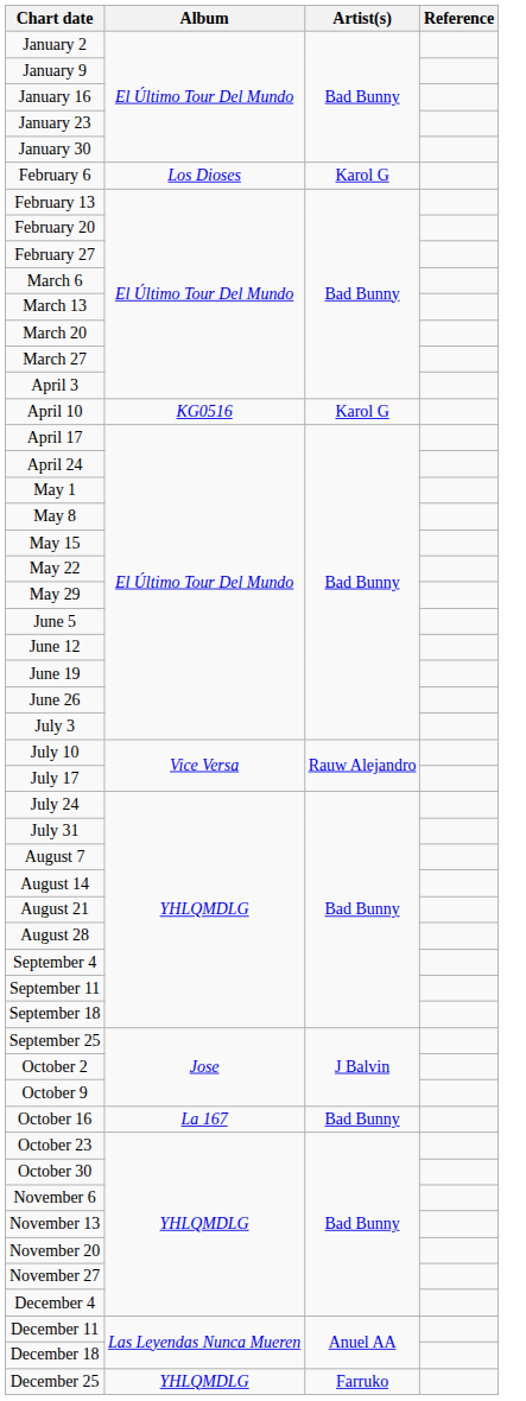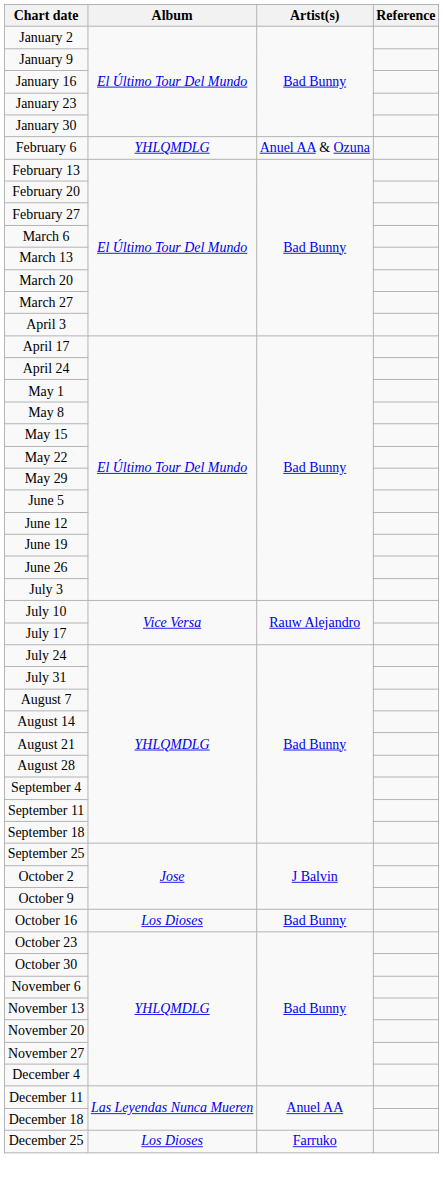February 6 | Album: Los Dioses -> YHLQMDLG
February 6 | Artist(s): Karol G -> Anuel AA & Ozuna
- row: April 10 | KG0516 | Karol G
October 16 | Album: La 167 -> Los Dioses
December 25 | Album: YHLQMDLG -> Los Dioses
